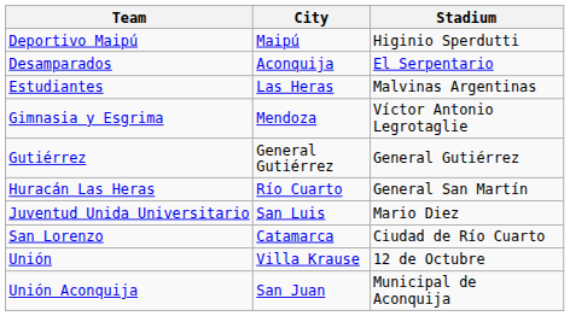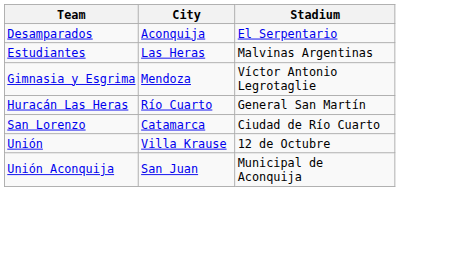- row: Deportivo Maipú | Maipú | Higinio Sperdutti
- row: Gutiérrez | General Gutiérrez | General Gutiérrez
- row: Juventud Unida Universitario | San Luis | Mario Diez
